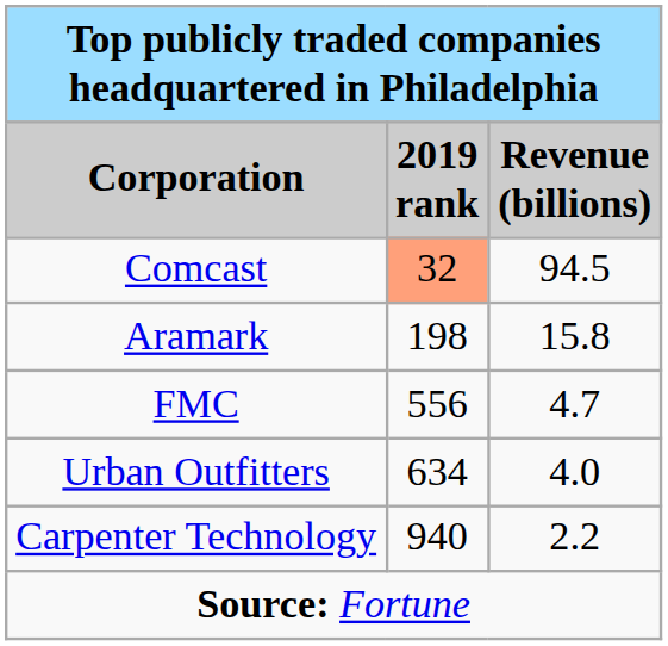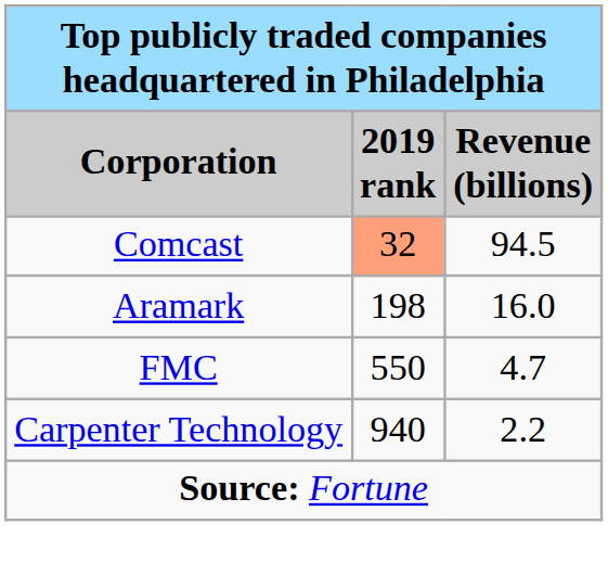Aramark | column 3: 15.8 -> 16.0
FMC | column 2: 556 -> 550
- row: Urban Outfitters | 634 | 4.0
